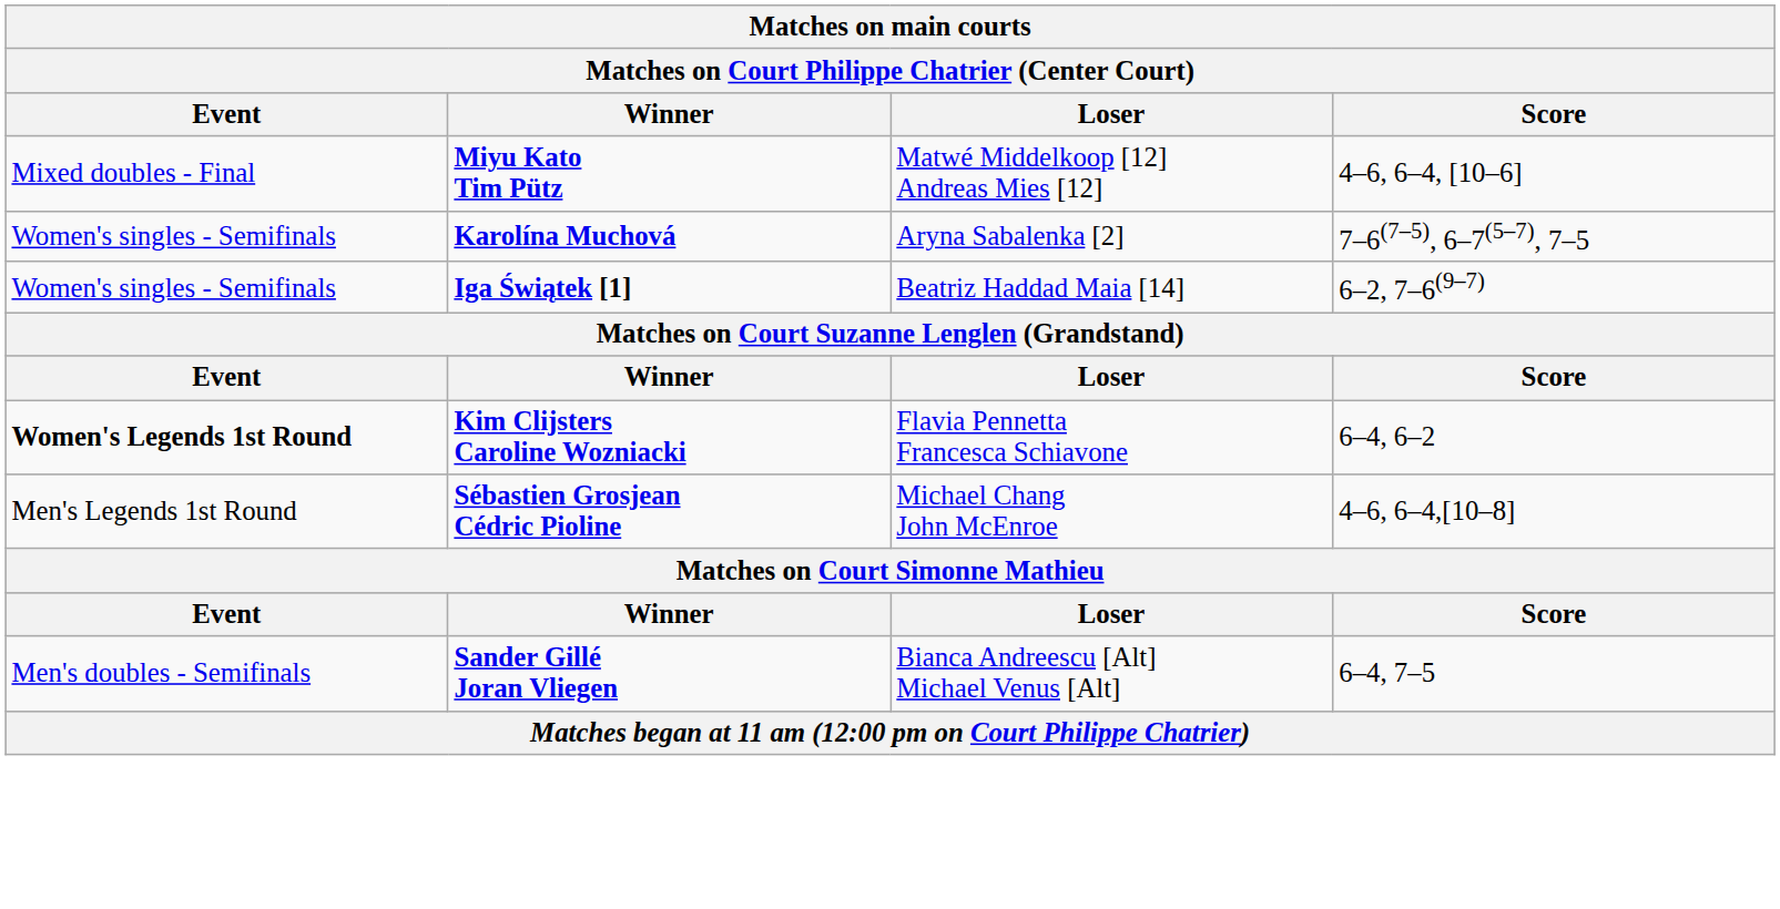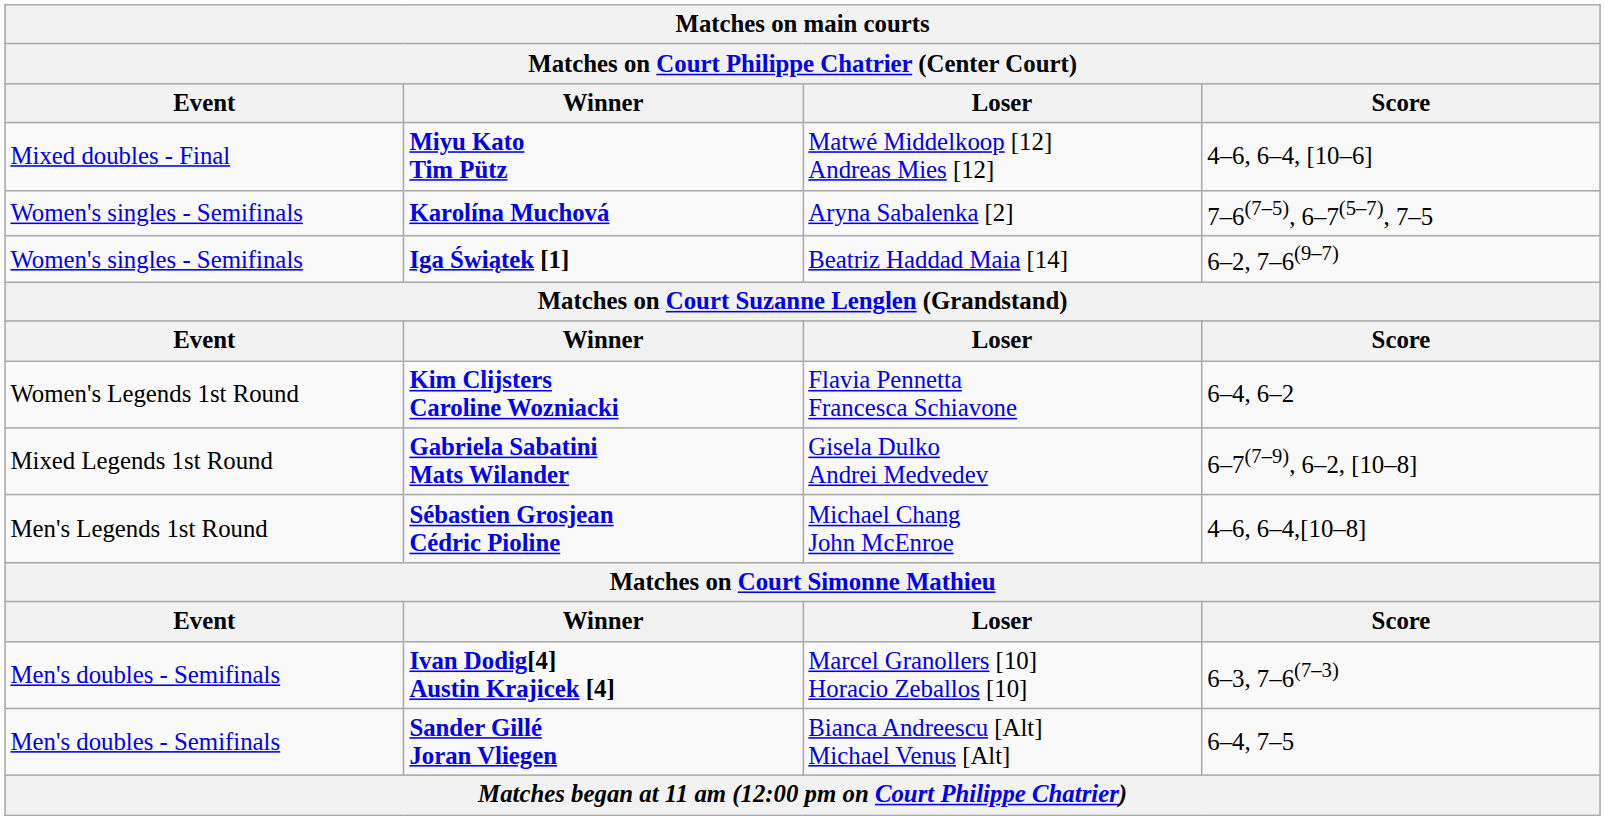Kim Clijsters Caroline Wozniacki | Event: bold -> normal
+ row: Mixed Legends 1st Round | Gabriela Sabatini Mats Wilander | Gisela Dulko Andrei Medvedev | 6–7(7–9), 6–2, [10–8]
+ row: Men's doubles - Semifinals | Ivan Dodig[4] Austin Krajicek [4] | Marcel Granollers [10] Horacio Zeballos [10] | 6–3, 7–6(7–3)
